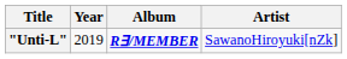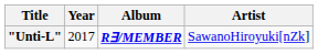"Unti-L" | Year: 2019 -> 2017
